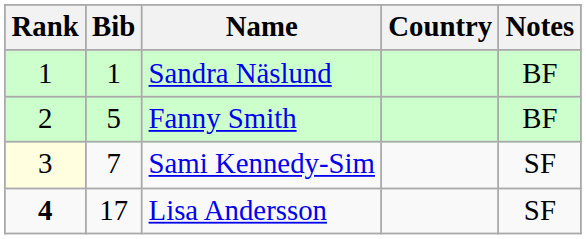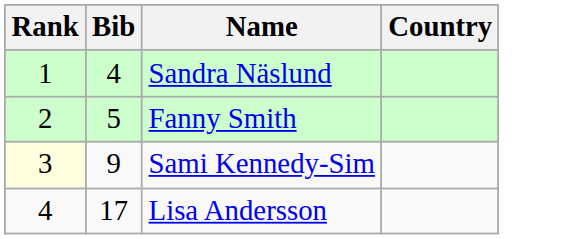- column: Notes | BF | BF | SF | SF
Sandra Näslund | Bib: 1 -> 4
Sami Kennedy-Sim | Bib: 7 -> 9
Lisa Andersson | Rank: bold -> normal
